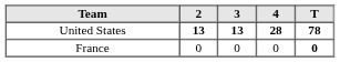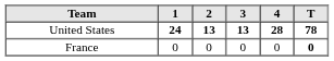+ column: 1 | 24 | 0
